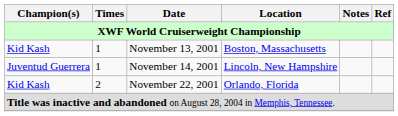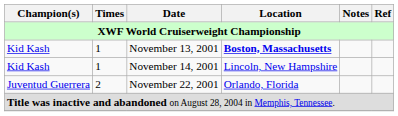November 13, 2001 | Location: normal -> bold
November 14, 2001 | Champion(s): Juventud Guerrera -> Kid Kash
November 22, 2001 | Champion(s): Kid Kash -> Juventud Guerrera
